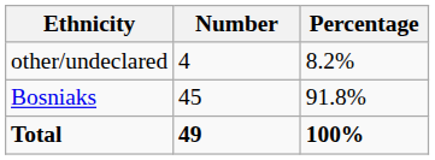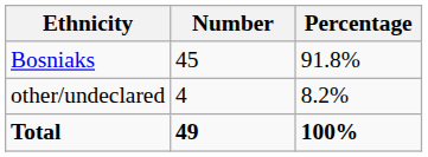rows swapped: Bosniaks <-> other/undeclared
